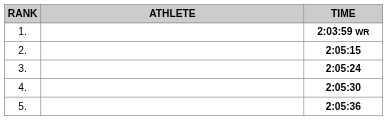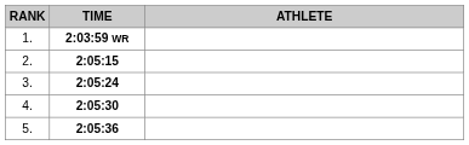columns swapped: ATHLETE <-> TIME
